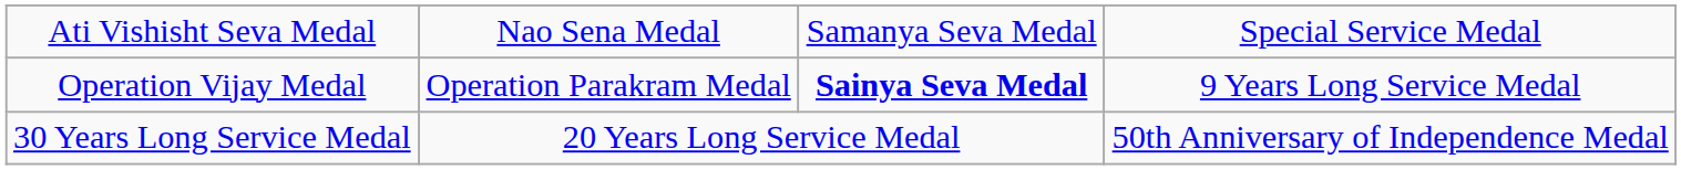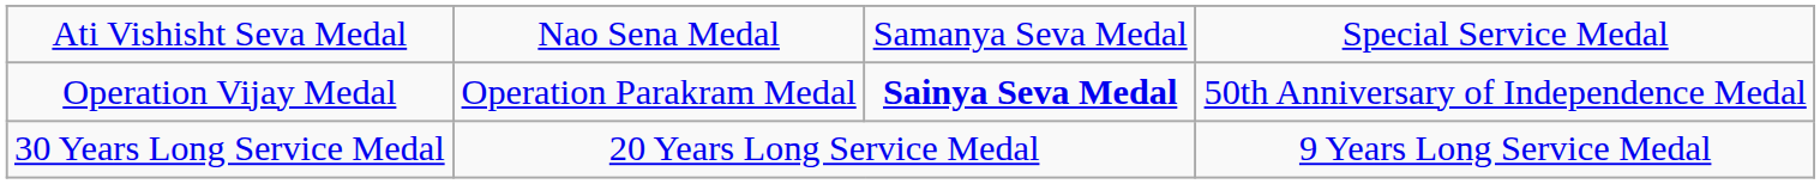Operation Vijay Medal | column 4: 9 Years Long Service Medal -> 50th Anniversary of Independence Medal
30 Years Long Service Medal | column 4: 50th Anniversary of Independence Medal -> 9 Years Long Service Medal
